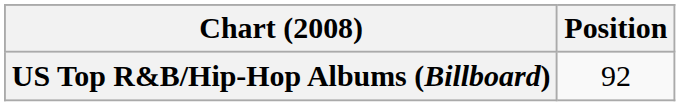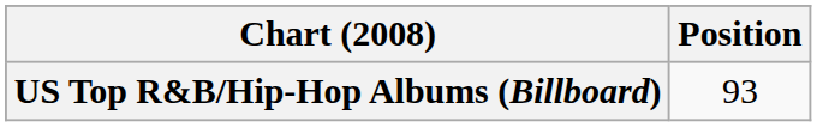US Top R&B/Hip-Hop Albums (Billboard) | Position: 92 -> 93
